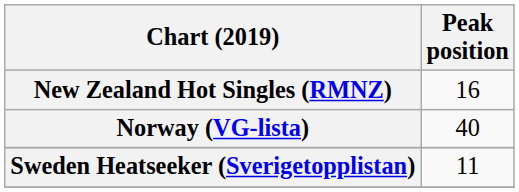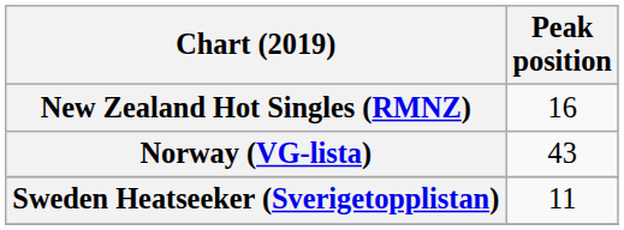Norway (VG-lista) | Peak position: 40 -> 43
